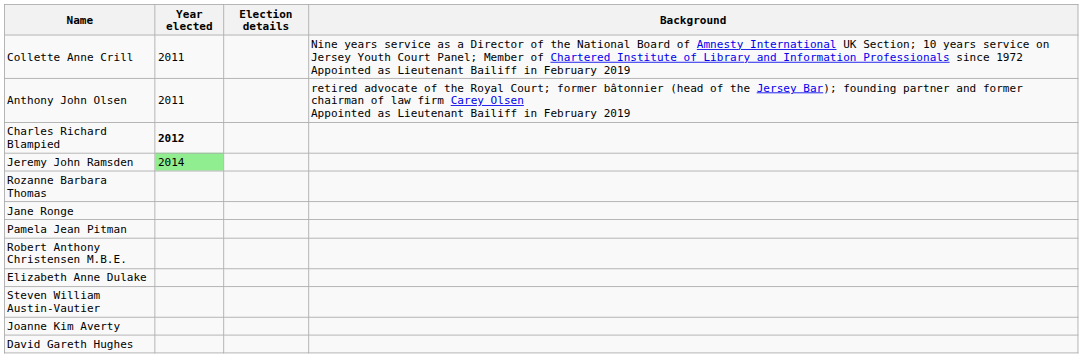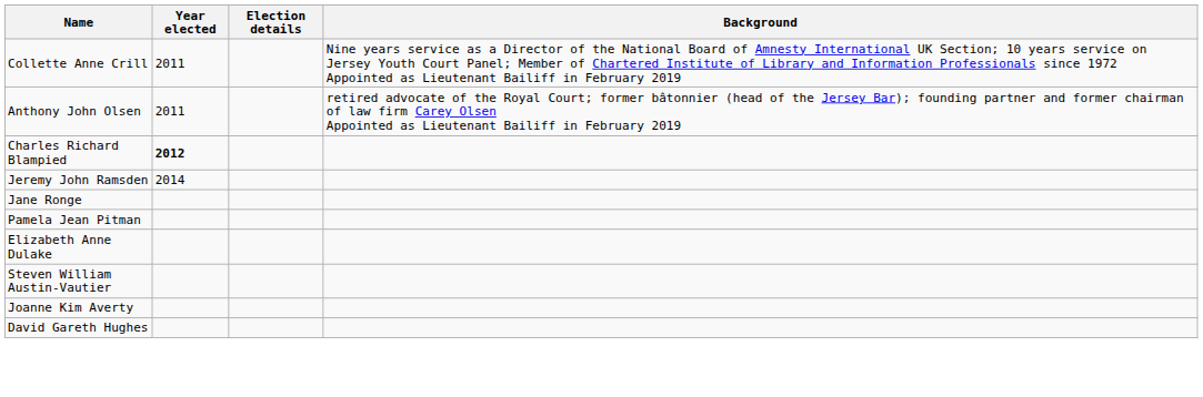Jeremy John Ramsden | Year elected: lightgreen background -> no background
- row: Rozanne Barbara Thomas
- row: Robert Anthony Christensen M.B.E.
